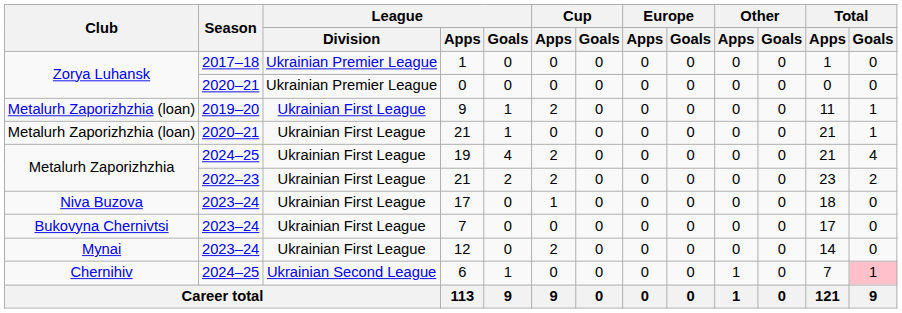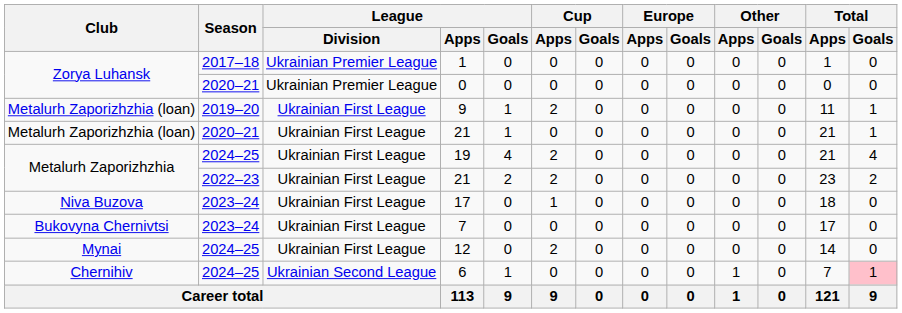12 | Season: 2023–24 -> 2024–25
